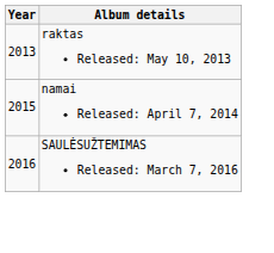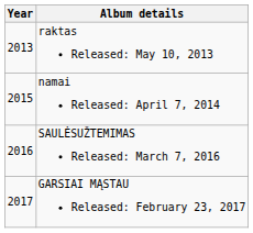+ row: 2017 | GARSIAI MĄSTAU Released: February 23, 2017
